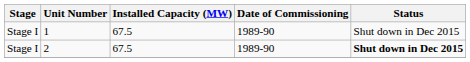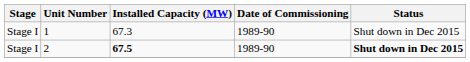1 | Installed Capacity (MW): 67.5 -> 67.3
2 | Installed Capacity (MW): normal -> bold
